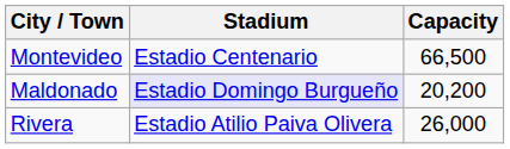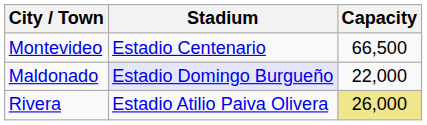Maldonado | Capacity: 20,200 -> 22,000
Rivera | Capacity: no background -> khaki background
